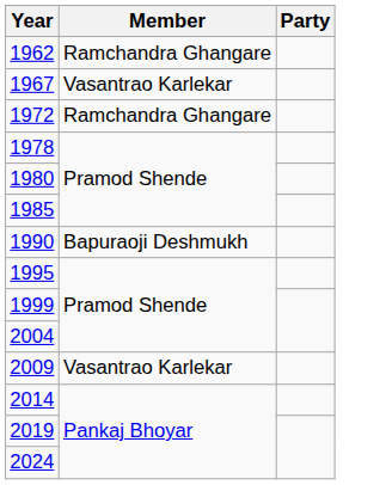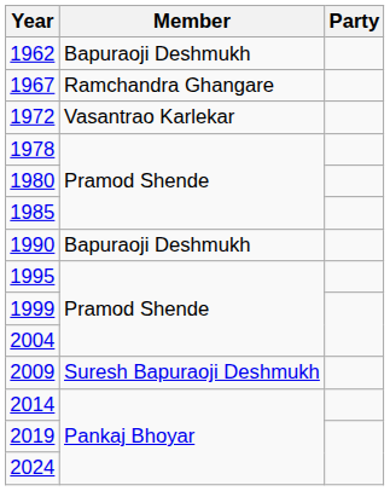1962 | Member: Ramchandra Ghangare -> Bapuraoji Deshmukh
1967 | Member: Vasantrao Karlekar -> Ramchandra Ghangare
1972 | Member: Ramchandra Ghangare -> Vasantrao Karlekar
2009 | Member: Vasantrao Karlekar -> Suresh Bapuraoji Deshmukh
